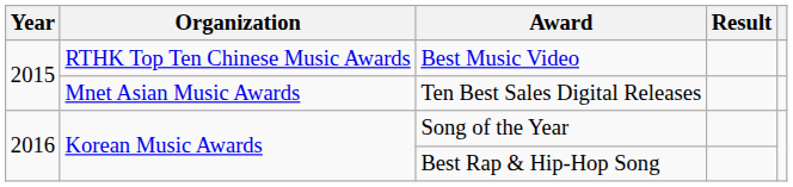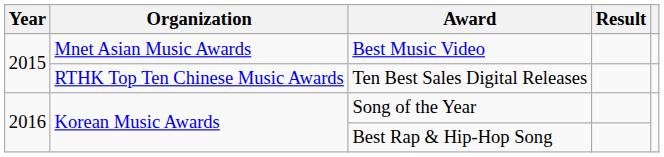Best Music Video | Organization: RTHK Top Ten Chinese Music Awards -> Mnet Asian Music Awards
Ten Best Sales Digital Releases | Organization: Mnet Asian Music Awards -> RTHK Top Ten Chinese Music Awards
